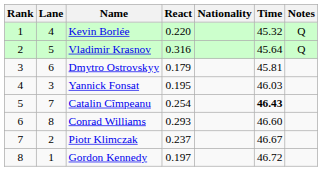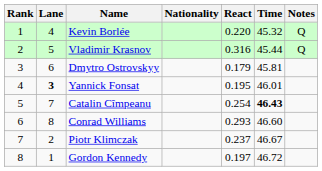columns swapped: Nationality <-> React
Vladimir Krasnov | Time: 45.64 -> 45.44
Yannick Fonsat | Lane: normal -> bold
Yannick Fonsat | Time: 46.03 -> 46.01
